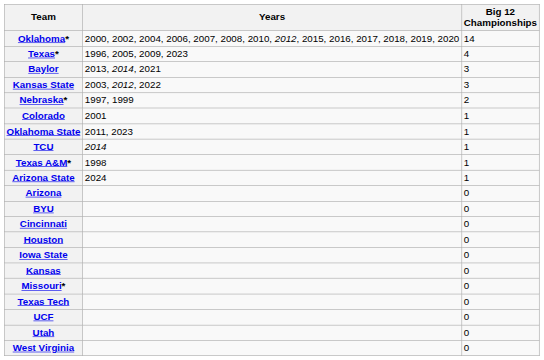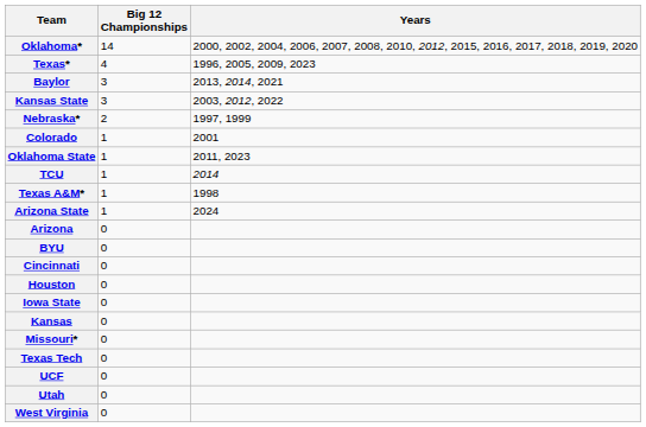columns swapped: Big 12 Championships <-> Years
